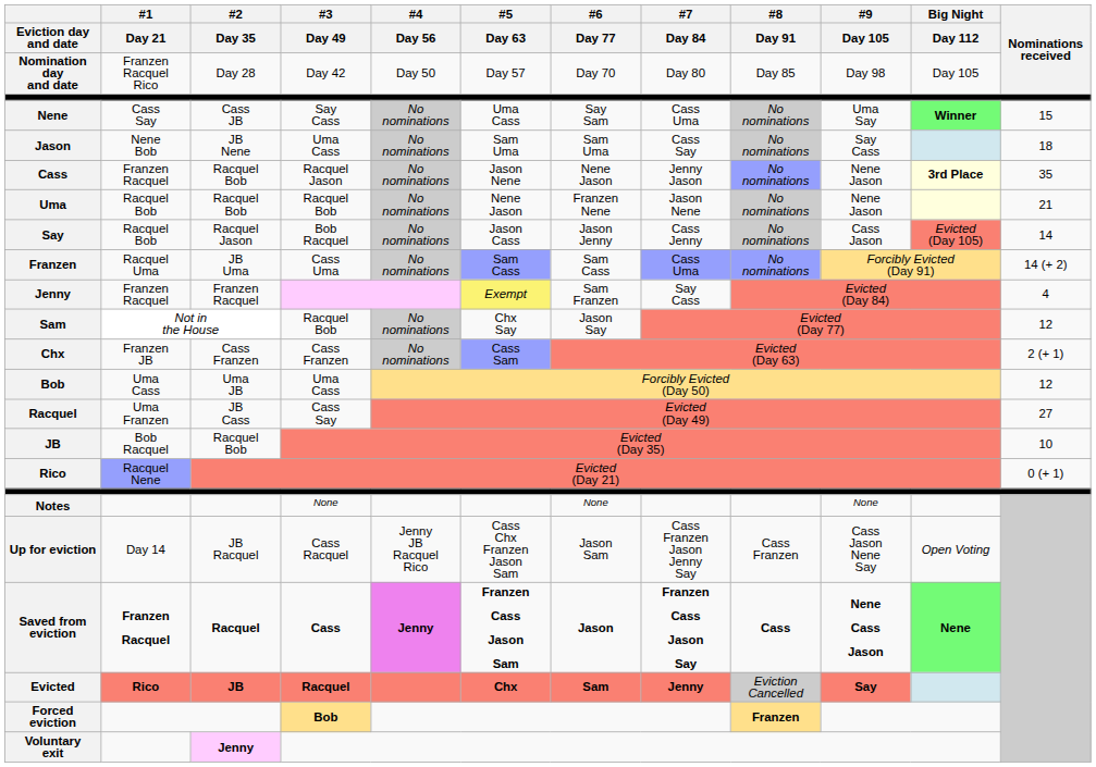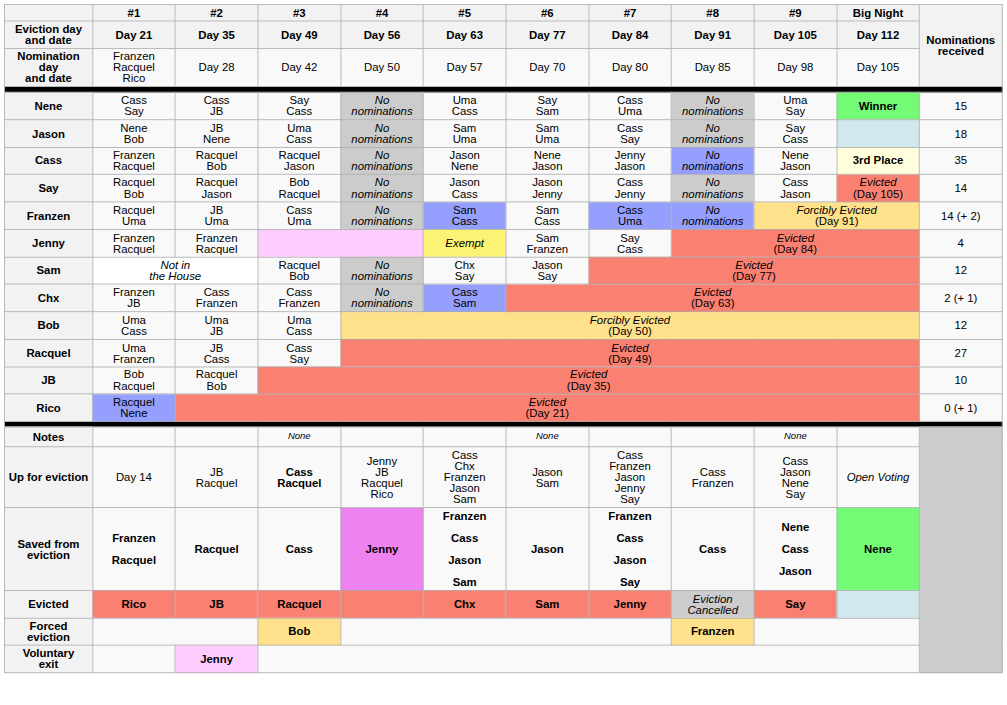- row: Uma | Racquel Bob | Racquel Bob | Racquel Bob | No nominations | Nene Jason | Franzen Nene | Jason Nene | No nominations | Nene Jason | 21
Up for eviction | #3 / Day 49: normal -> bold
